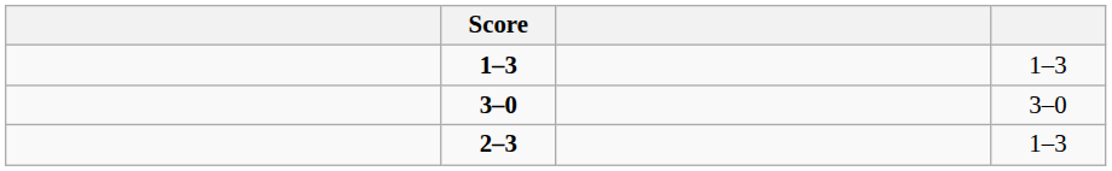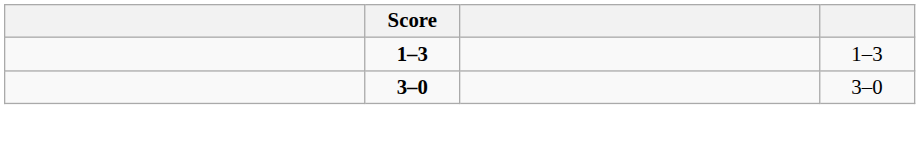- row: 2–3 | 1–3
